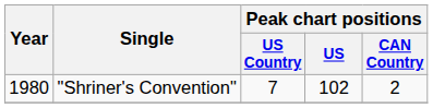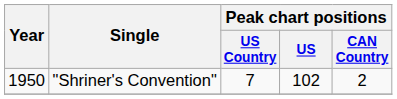"Shriner's Convention" | Year: 1980 -> 1950
